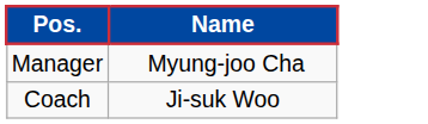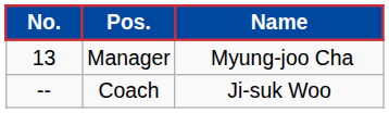+ column: No. | 13 | --
